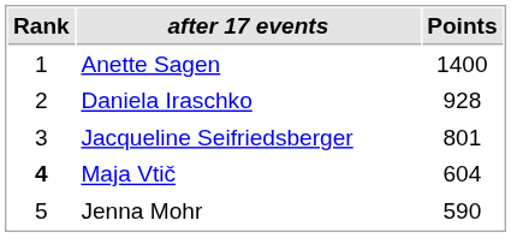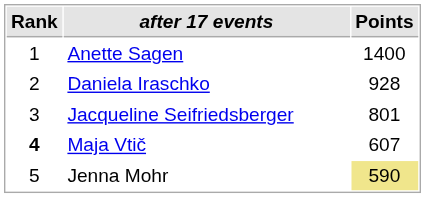Maja Vtič | Points: 604 -> 607
Jenna Mohr | Points: no background -> khaki background
